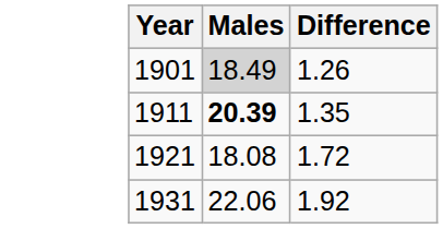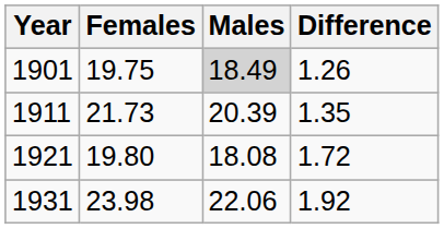+ column: Females | 19.75 | 21.73 | 19.80 | 23.98
1911 | Males: bold -> normal
